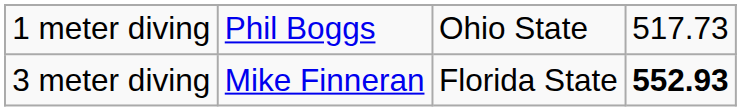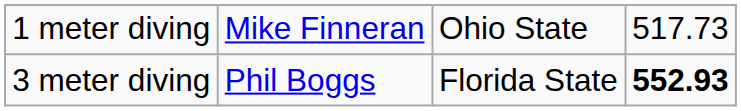1 meter diving | column 2: Phil Boggs -> Mike Finneran
3 meter diving | column 2: Mike Finneran -> Phil Boggs
